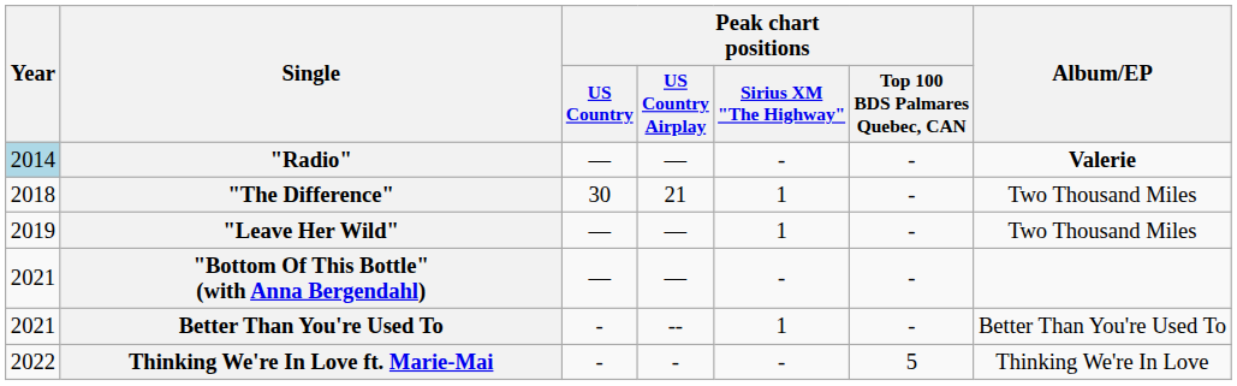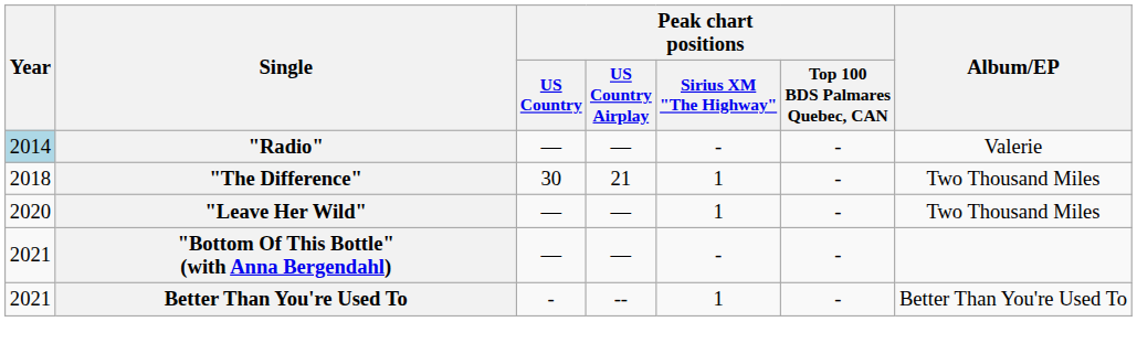"Radio" | Album/EP: bold -> normal
"Leave Her Wild" | Year: 2019 -> 2020
- row: 2022 | Thinking We're In Love ft. Marie-Mai | - | - | - | 5 | Thinking We're In Love
